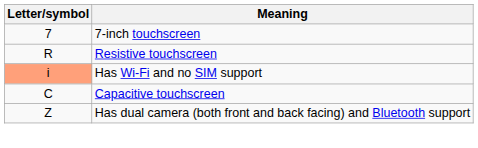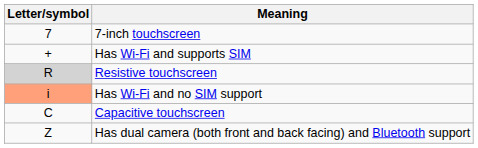+ row: + | Has Wi-Fi and supports SIM
Resistive touchscreen | Letter/symbol: no background -> lightgrey background
